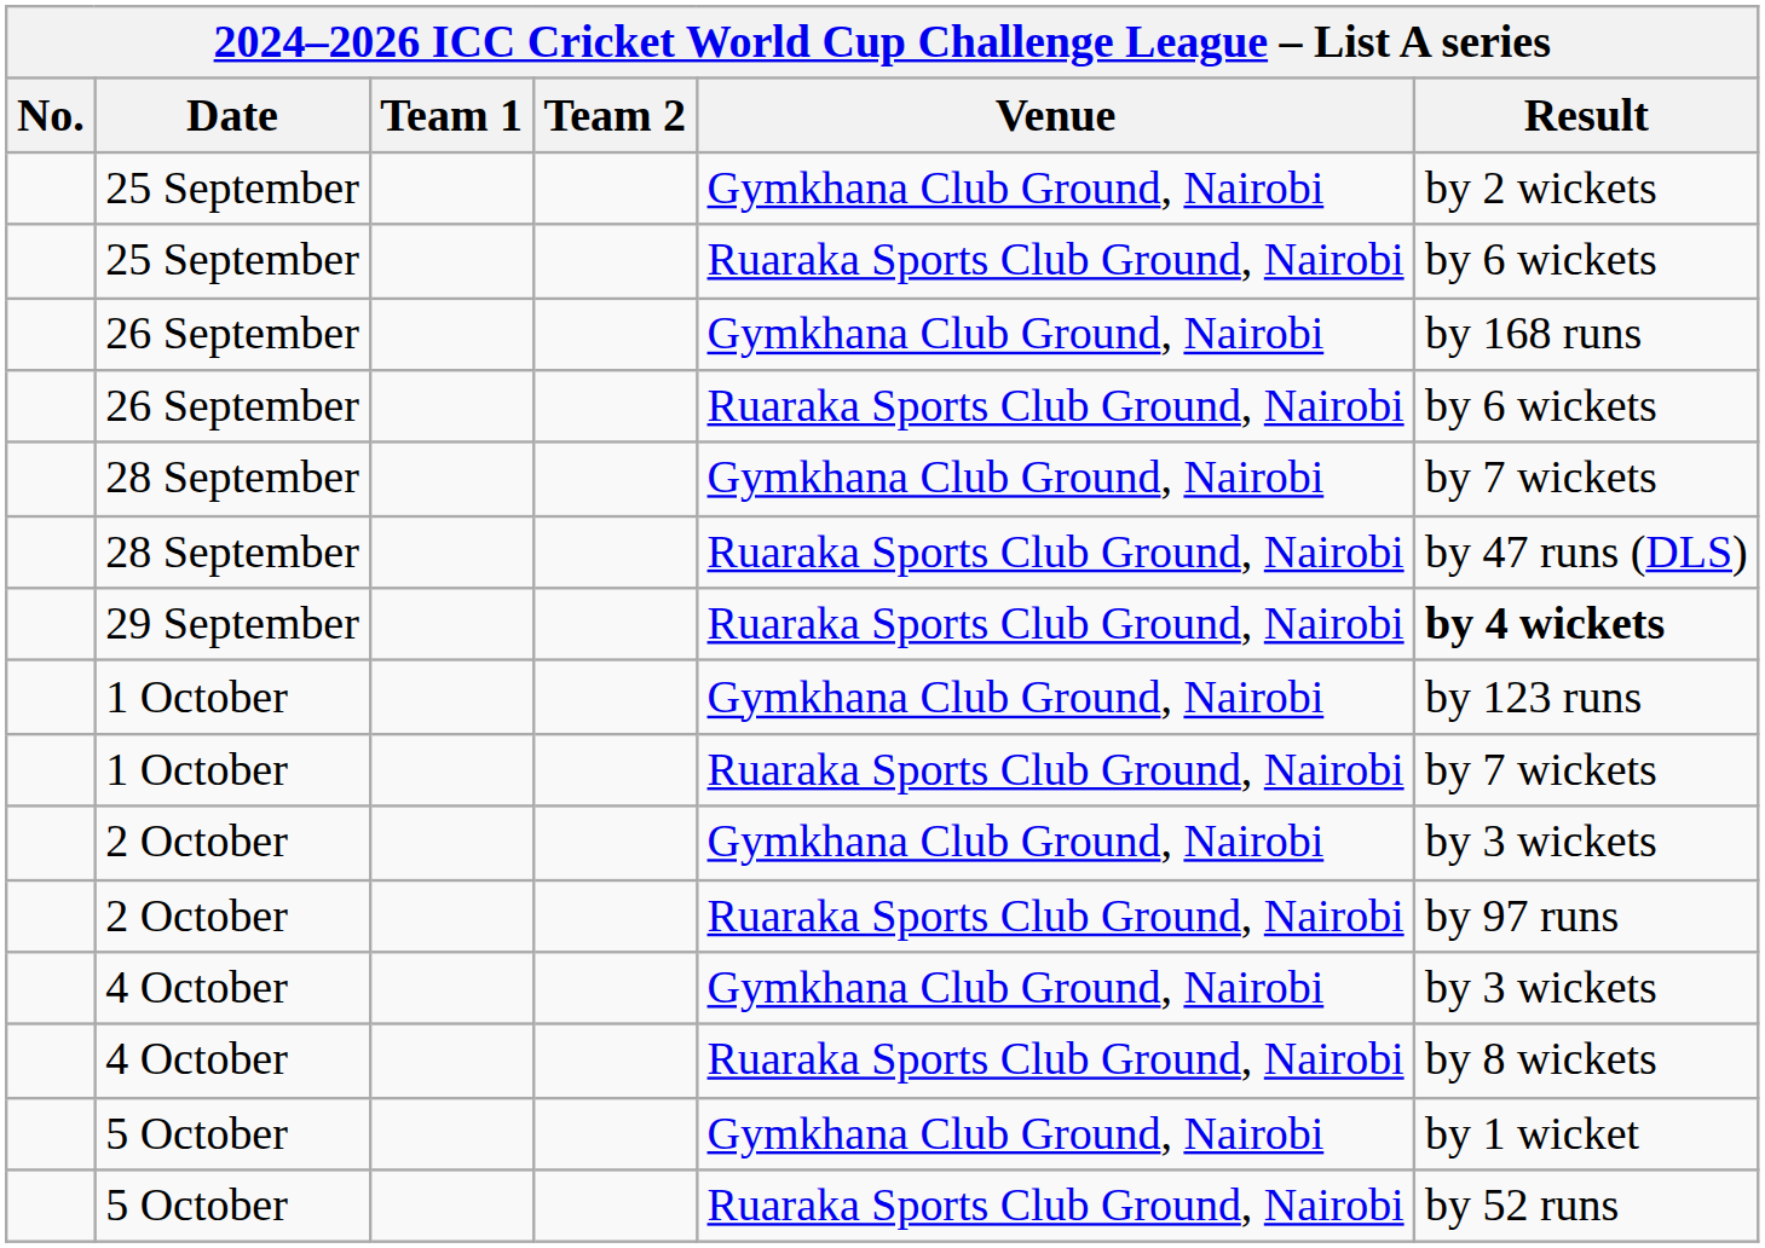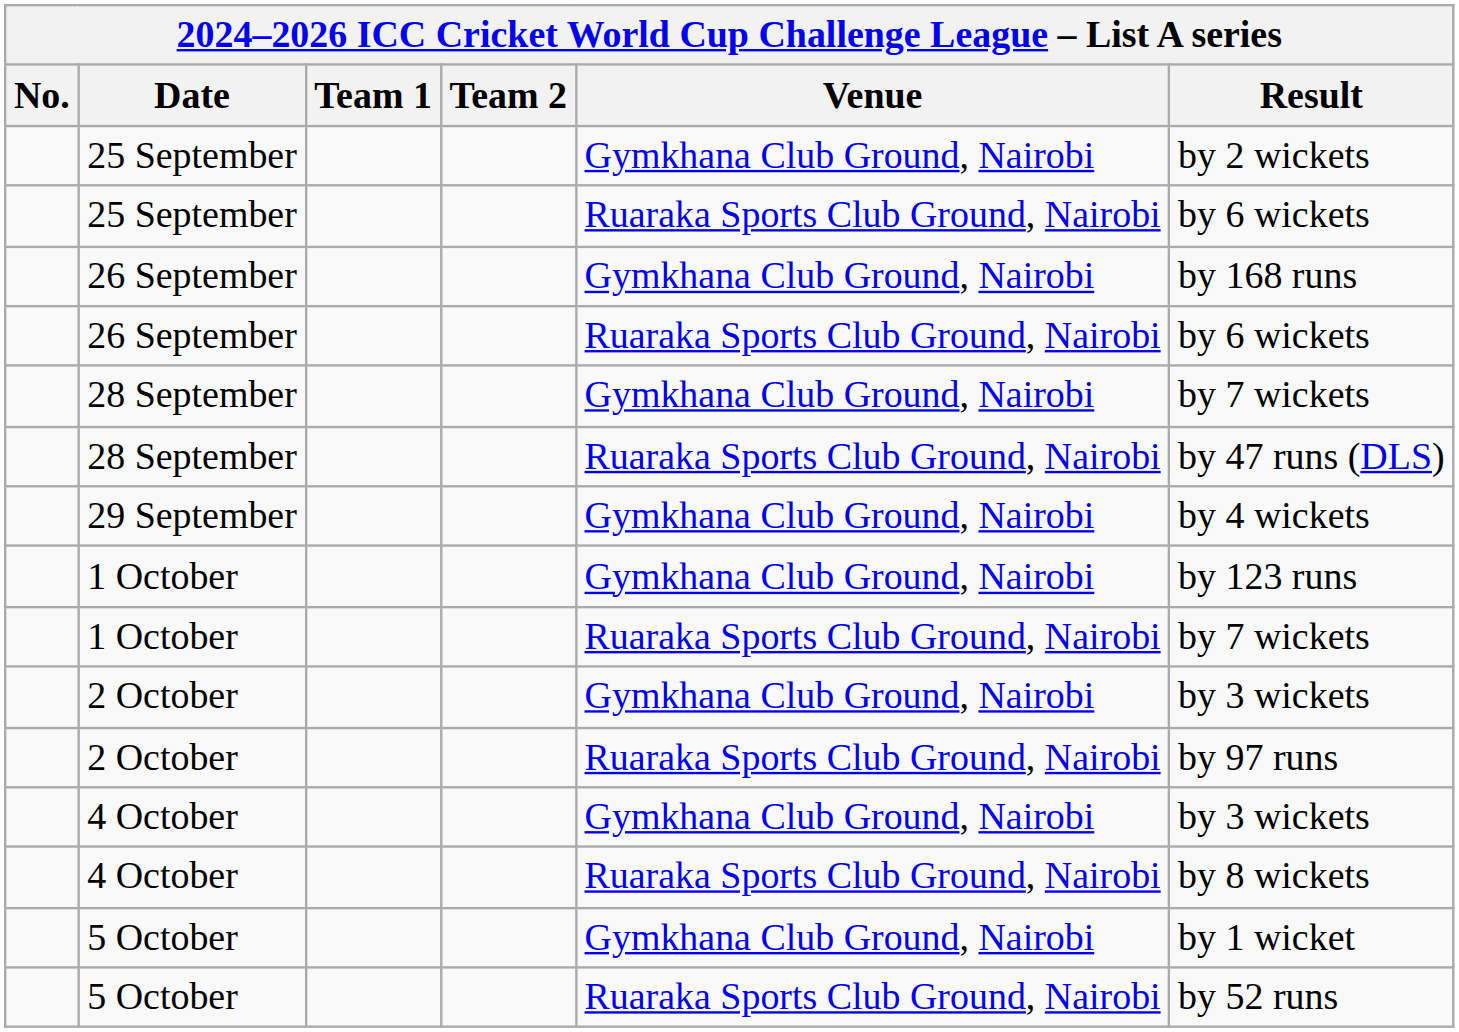29 September | Venue: Ruaraka Sports Club Ground, Nairobi -> Gymkhana Club Ground, Nairobi
29 September | Result: bold -> normal
